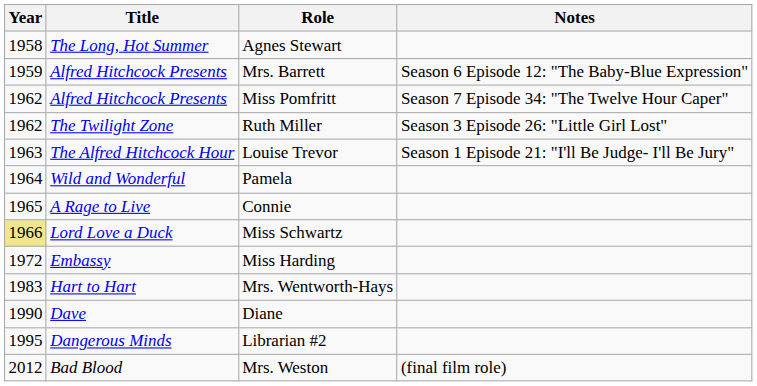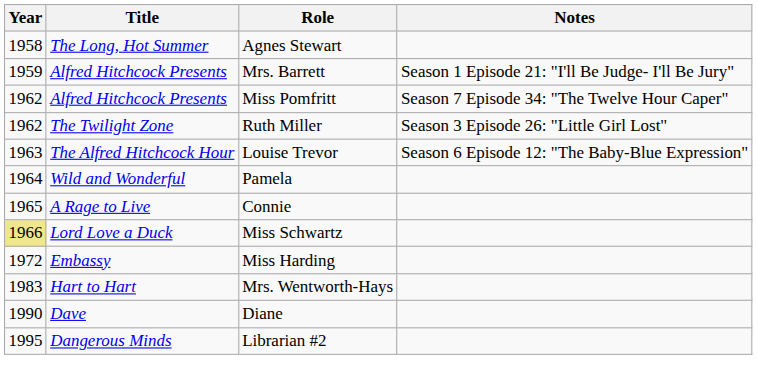Mrs. Barrett | Notes: Season 6 Episode 12: "The Baby-Blue Expression" -> Season 1 Episode 21: "I'll Be Judge- I'll Be Jury"
Louise Trevor | Notes: Season 1 Episode 21: "I'll Be Judge- I'll Be Jury" -> Season 6 Episode 12: "The Baby-Blue Expression"
- row: 2012 | Bad Blood | Mrs. Weston | (final film role)
